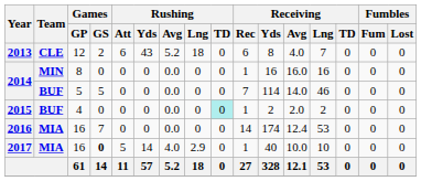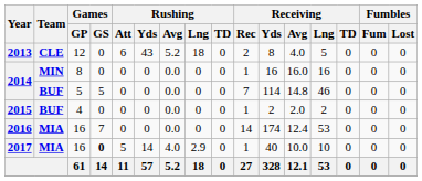2013 | Games / GS: 2 -> 0
2013 | Receiving / Rec: 6 -> 2
2013 | Receiving / Lng: 7 -> 5
2014 / 5 | Receiving / Avg: 14.0 -> 14.8
2015 | Rushing / TD: paleturquoise background -> no background
